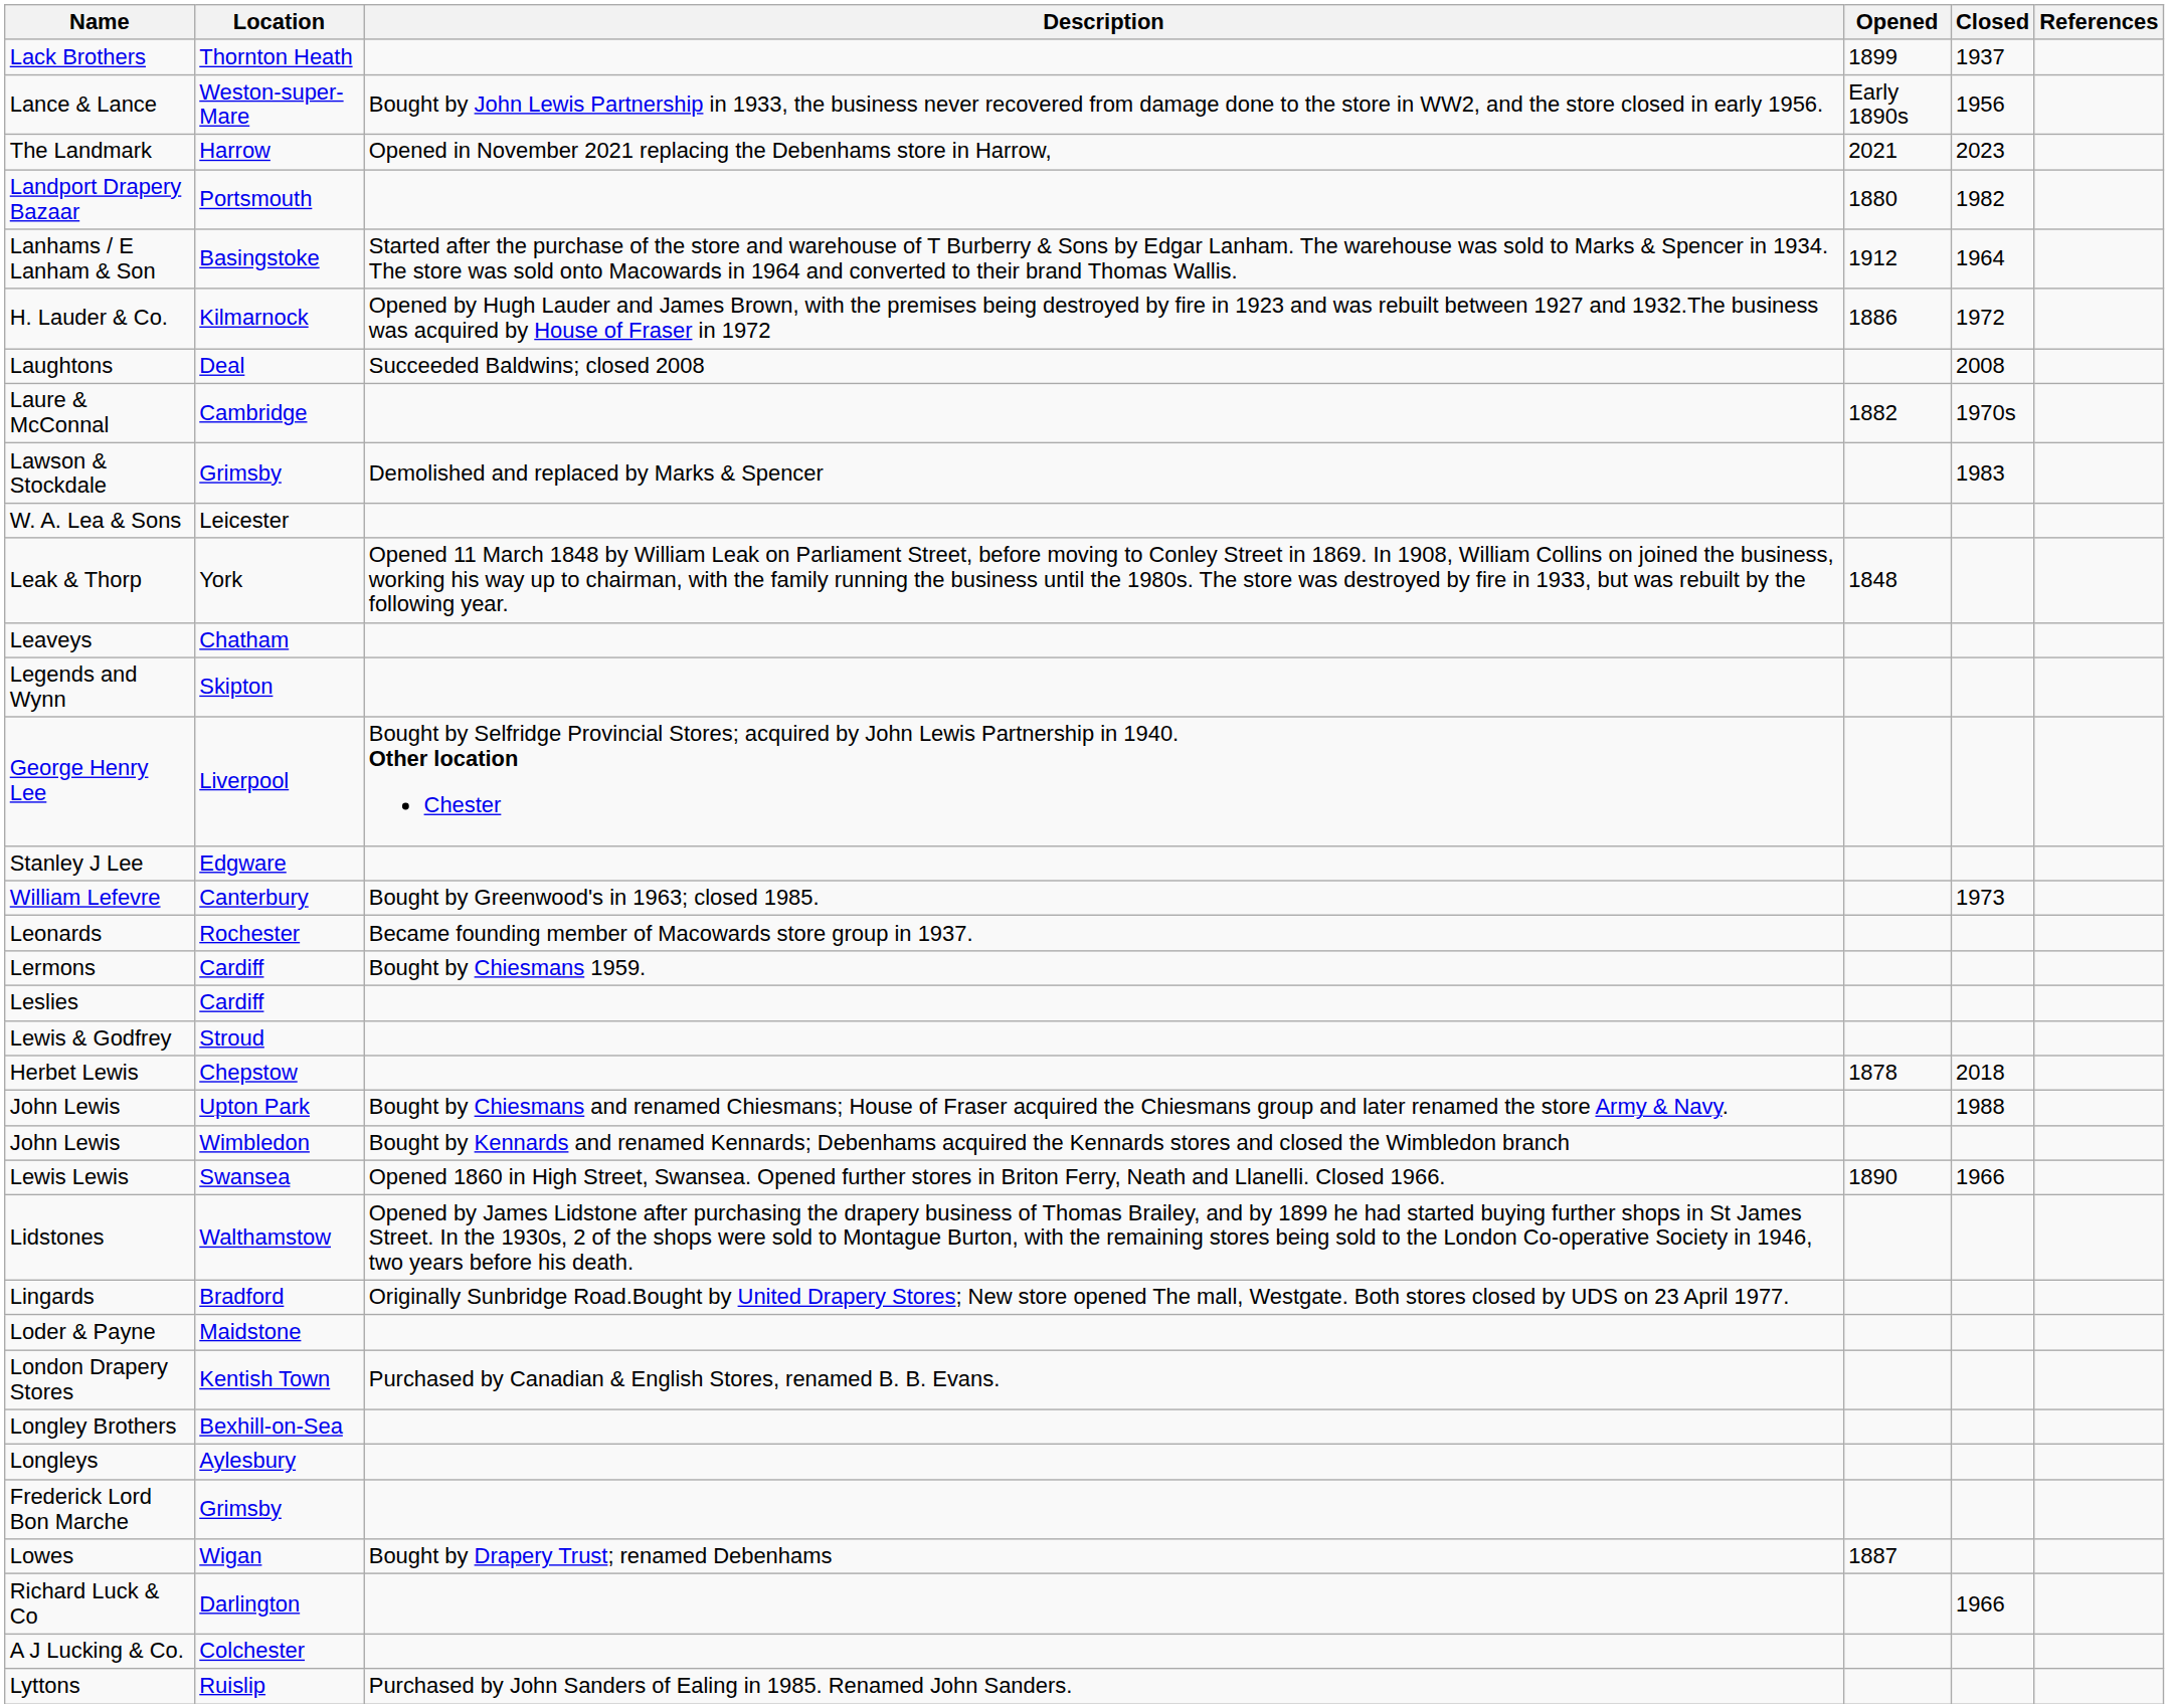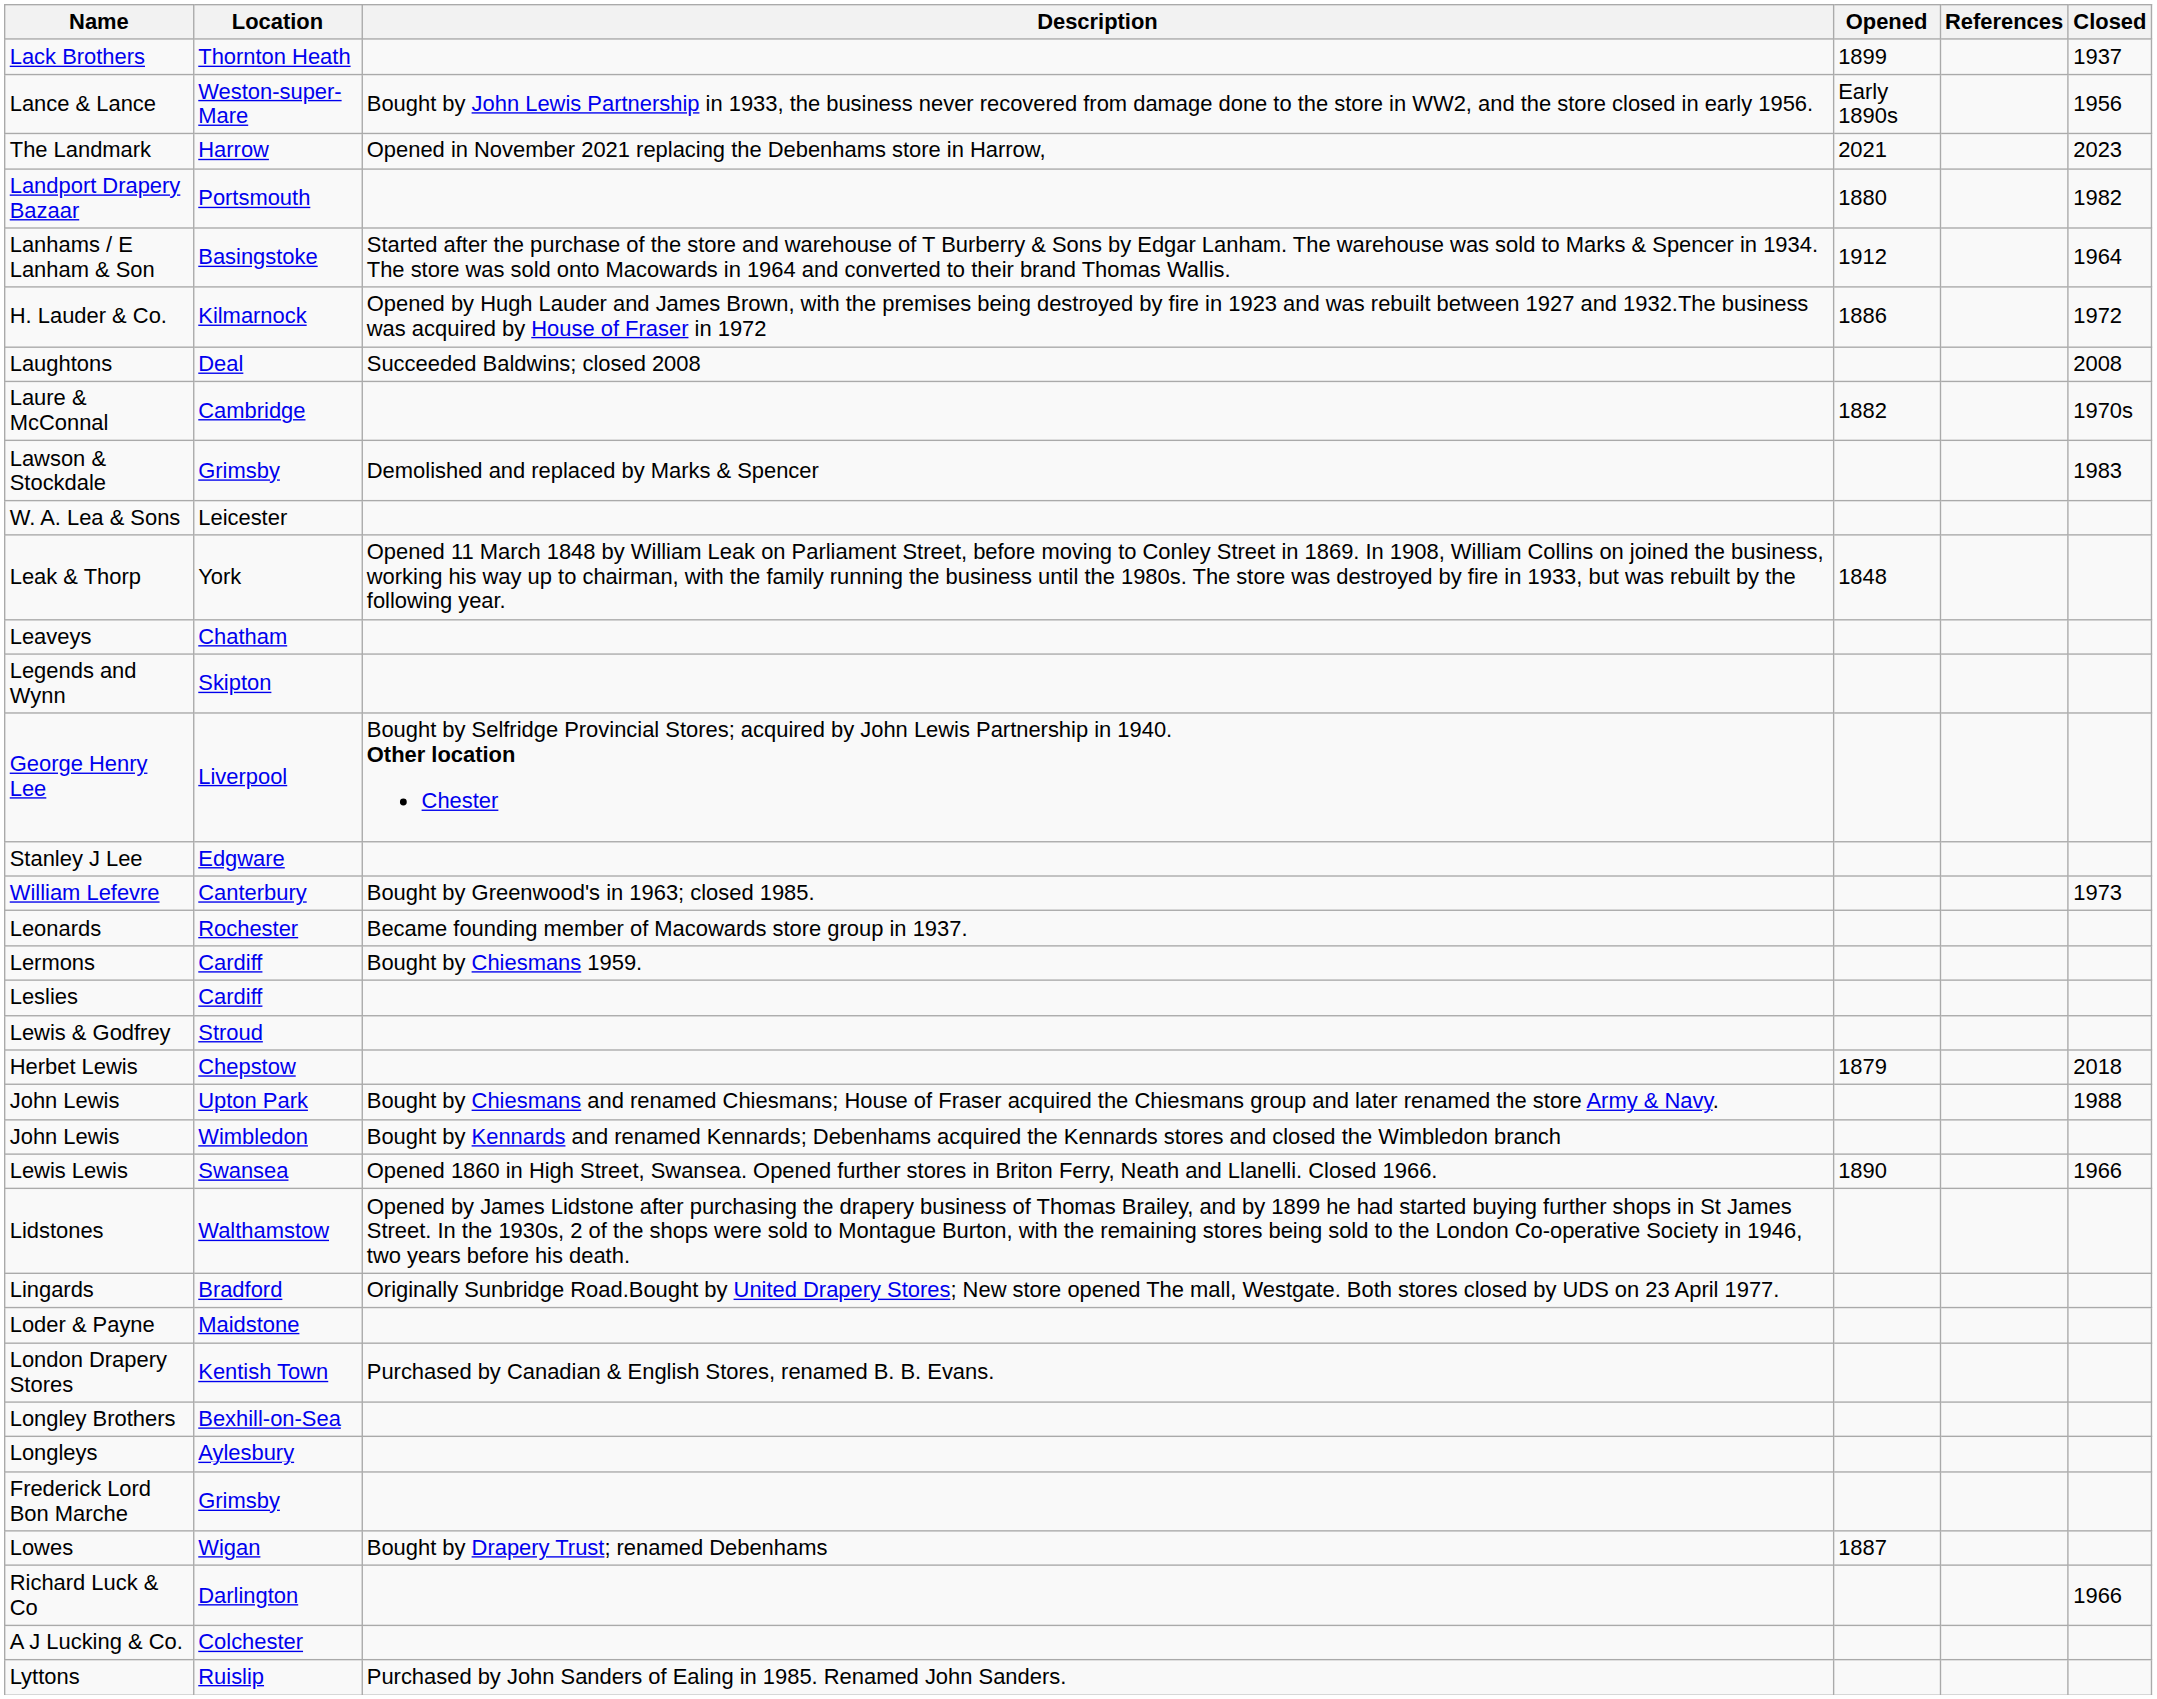columns swapped: Closed <-> References
Herbet Lewis | Opened: 1878 -> 1879
